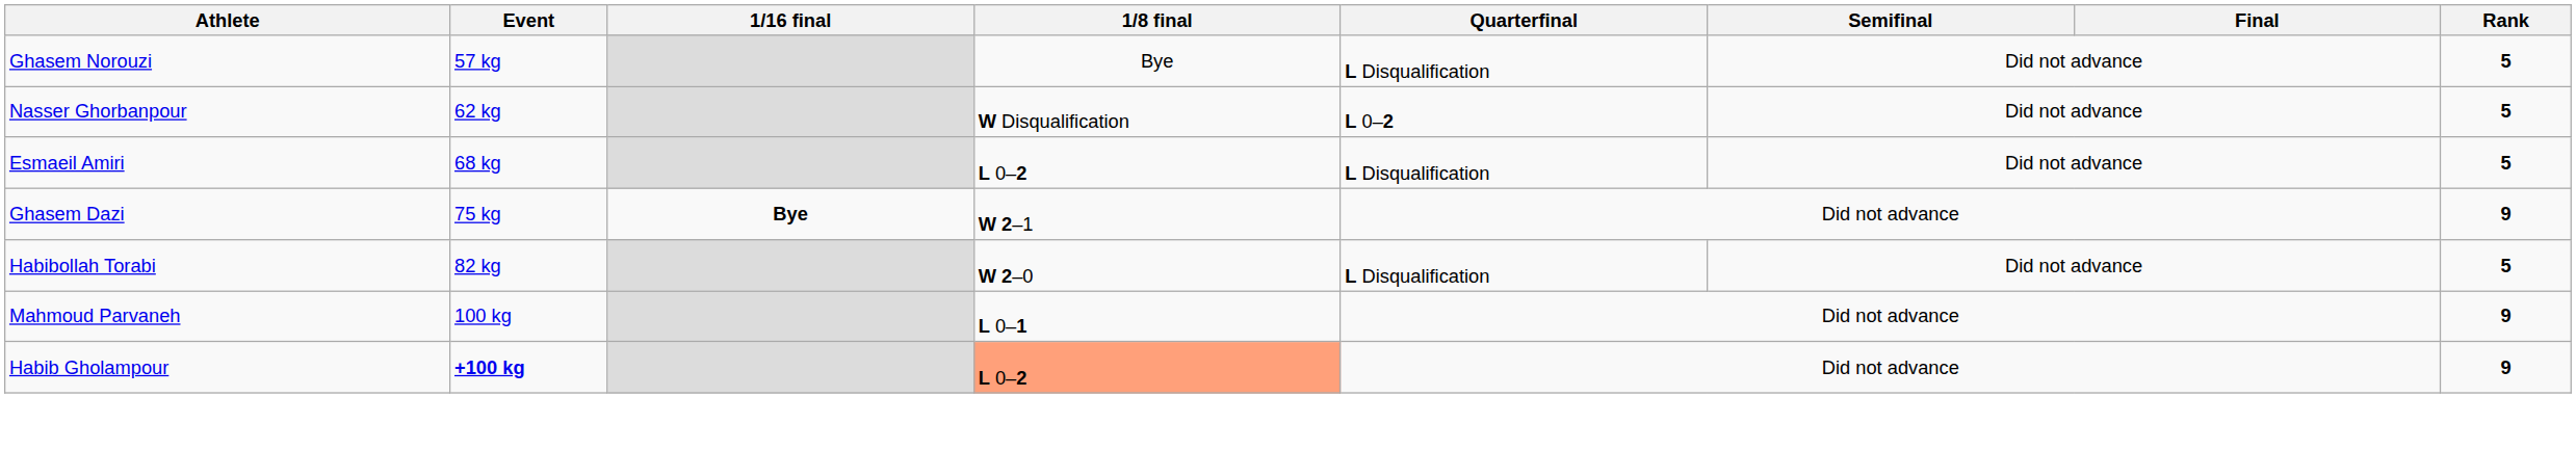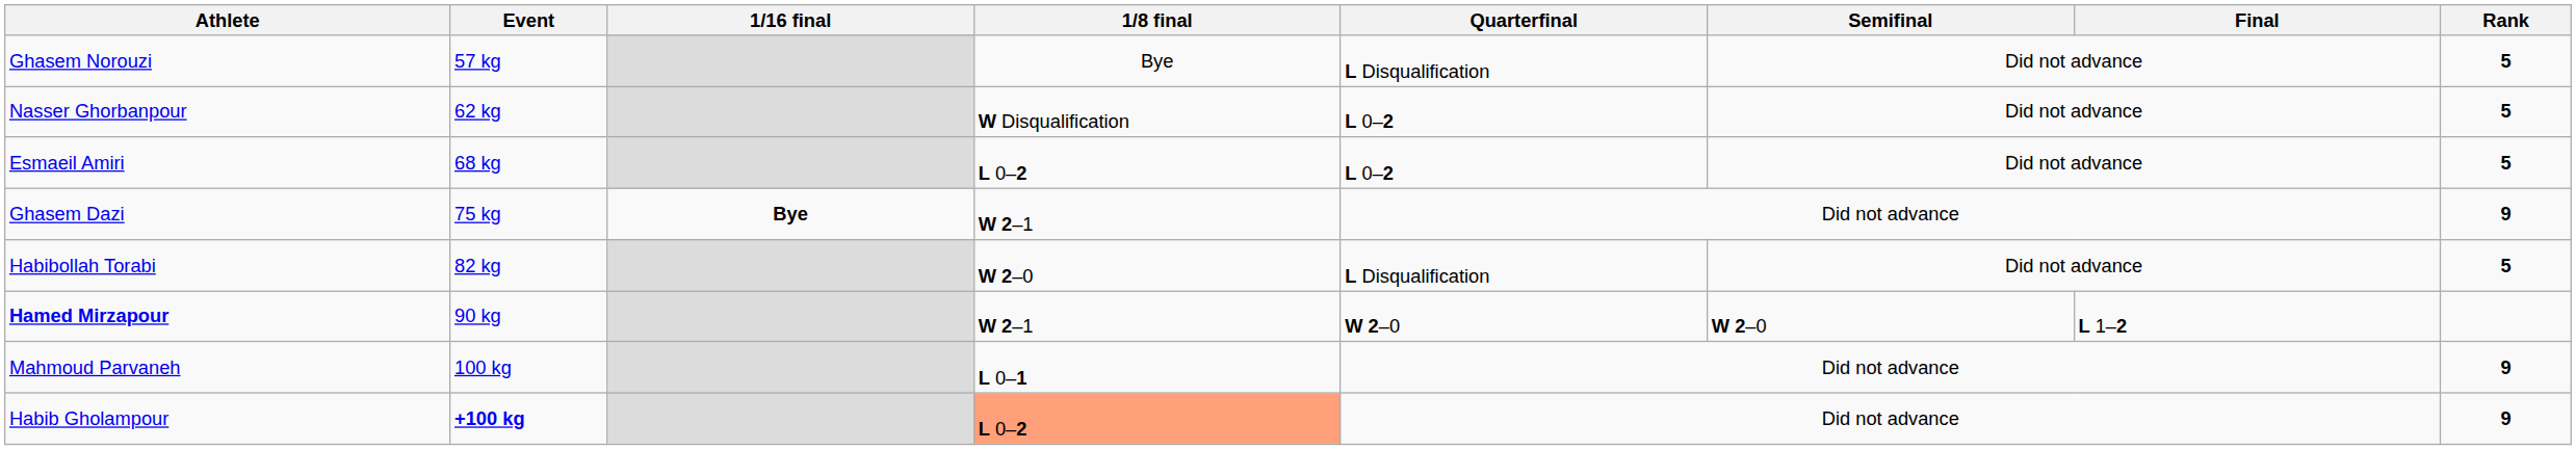Esmaeil Amiri | Quarterfinal: L Disqualification -> L 0–2
+ row: Hamed Mirzapour | 90 kg | W 2–1 | W 2–0 | W 2–0 | L 1–2
